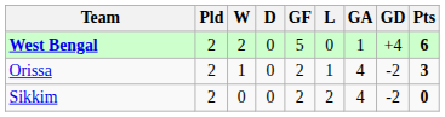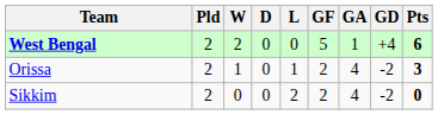columns swapped: L <-> GF
